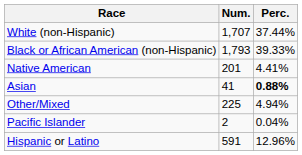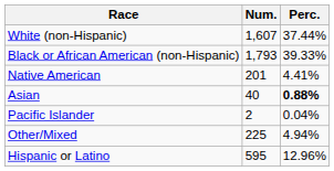White (non-Hispanic) | Num.: 1,707 -> 1,607
Asian | Num.: 41 -> 40
rows swapped: Pacific Islander <-> Other/Mixed
Hispanic or Latino | Num.: 591 -> 595
